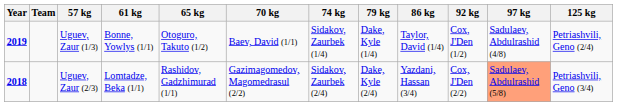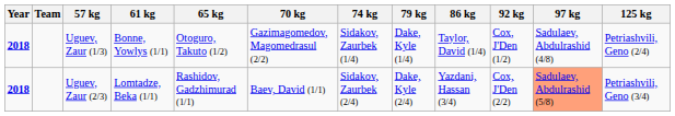Uguev, Zaur (1/3) | Year: 2019 -> 2018
Uguev, Zaur (1/3) | 70 kg: Baev, David (1/1) -> Gazimagomedov, Magomedrasul (2/2)
Uguev, Zaur (2/3) | 70 kg: Gazimagomedov, Magomedrasul (2/2) -> Baev, David (1/1)
